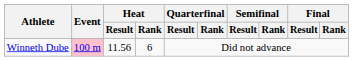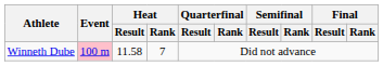Winneth Dube | Heat / Result: 11.56 -> 11.58
Winneth Dube | Heat / Rank: 6 -> 7
